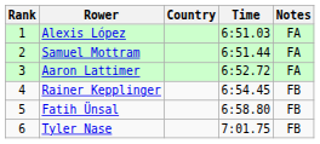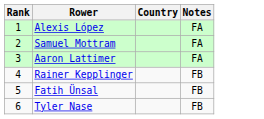- column: Time | 6:51.03 | 6:51.44 | 6:52.72 | 6:54.45 | 6:58.80 | 7:01.75
